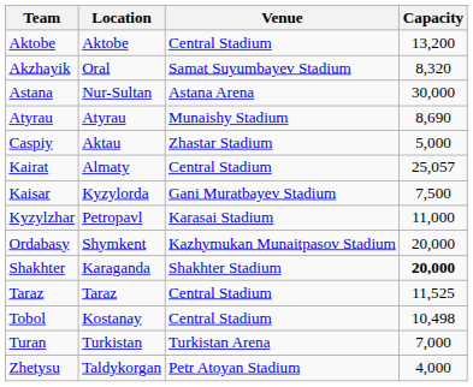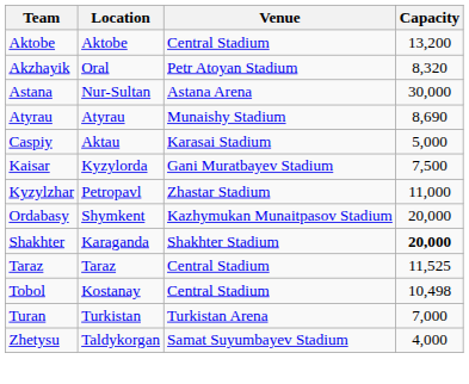Akzhayik | Venue: Samat Suyumbayev Stadium -> Petr Atoyan Stadium
Caspiy | Venue: Zhastar Stadium -> Karasai Stadium
- row: Kairat | Almaty | Central Stadium | 25,057
Kyzylzhar | Venue: Karasai Stadium -> Zhastar Stadium
Zhetysu | Venue: Petr Atoyan Stadium -> Samat Suyumbayev Stadium
